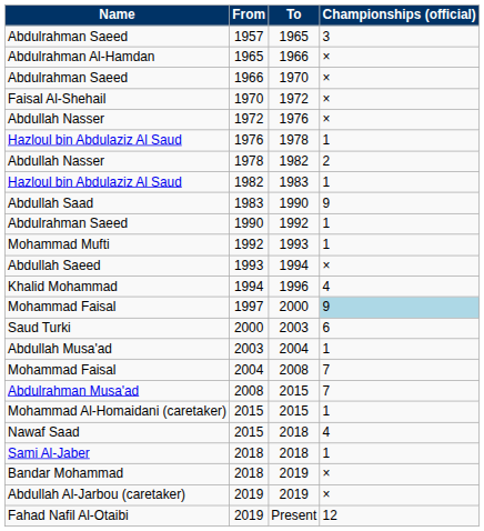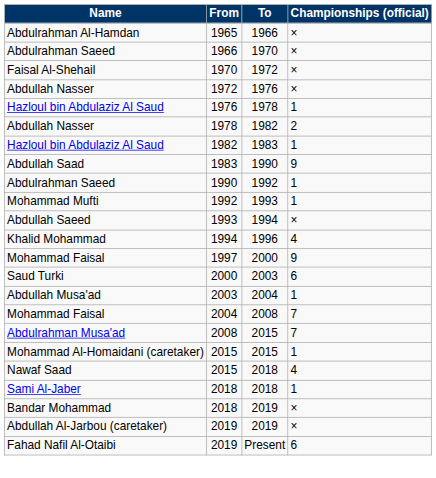- row: Abdulrahman Saeed | 1957 | 1965 | 3
1997 | Championships (official): lightblue background -> no background
2019 / Present | Championships (official): 12 -> 6
